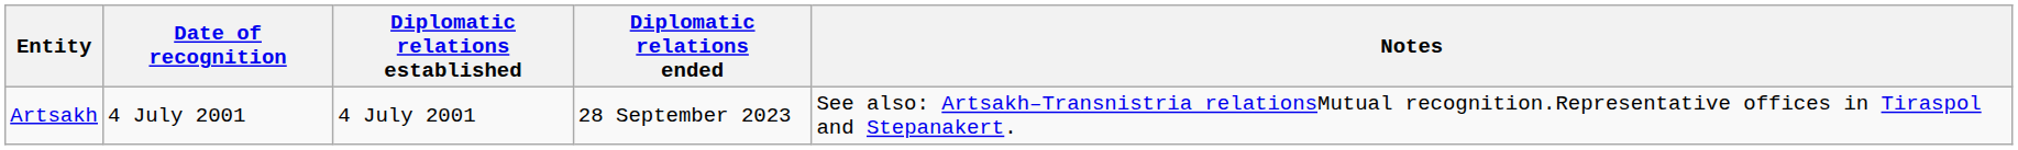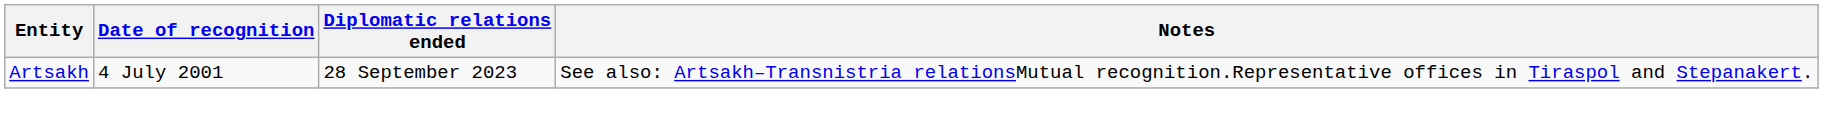- column: Diplomatic relations established | 4 July 2001
